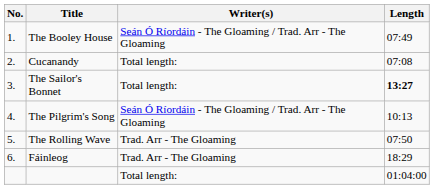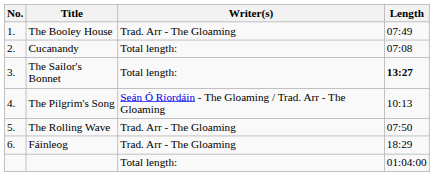The Booley House | Writer(s): Seán Ó Ríordáin - The Gloaming / Trad. Arr - The Gloaming -> Trad. Arr - The Gloaming
